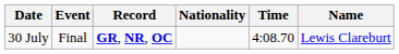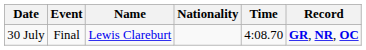columns swapped: Name <-> Record
